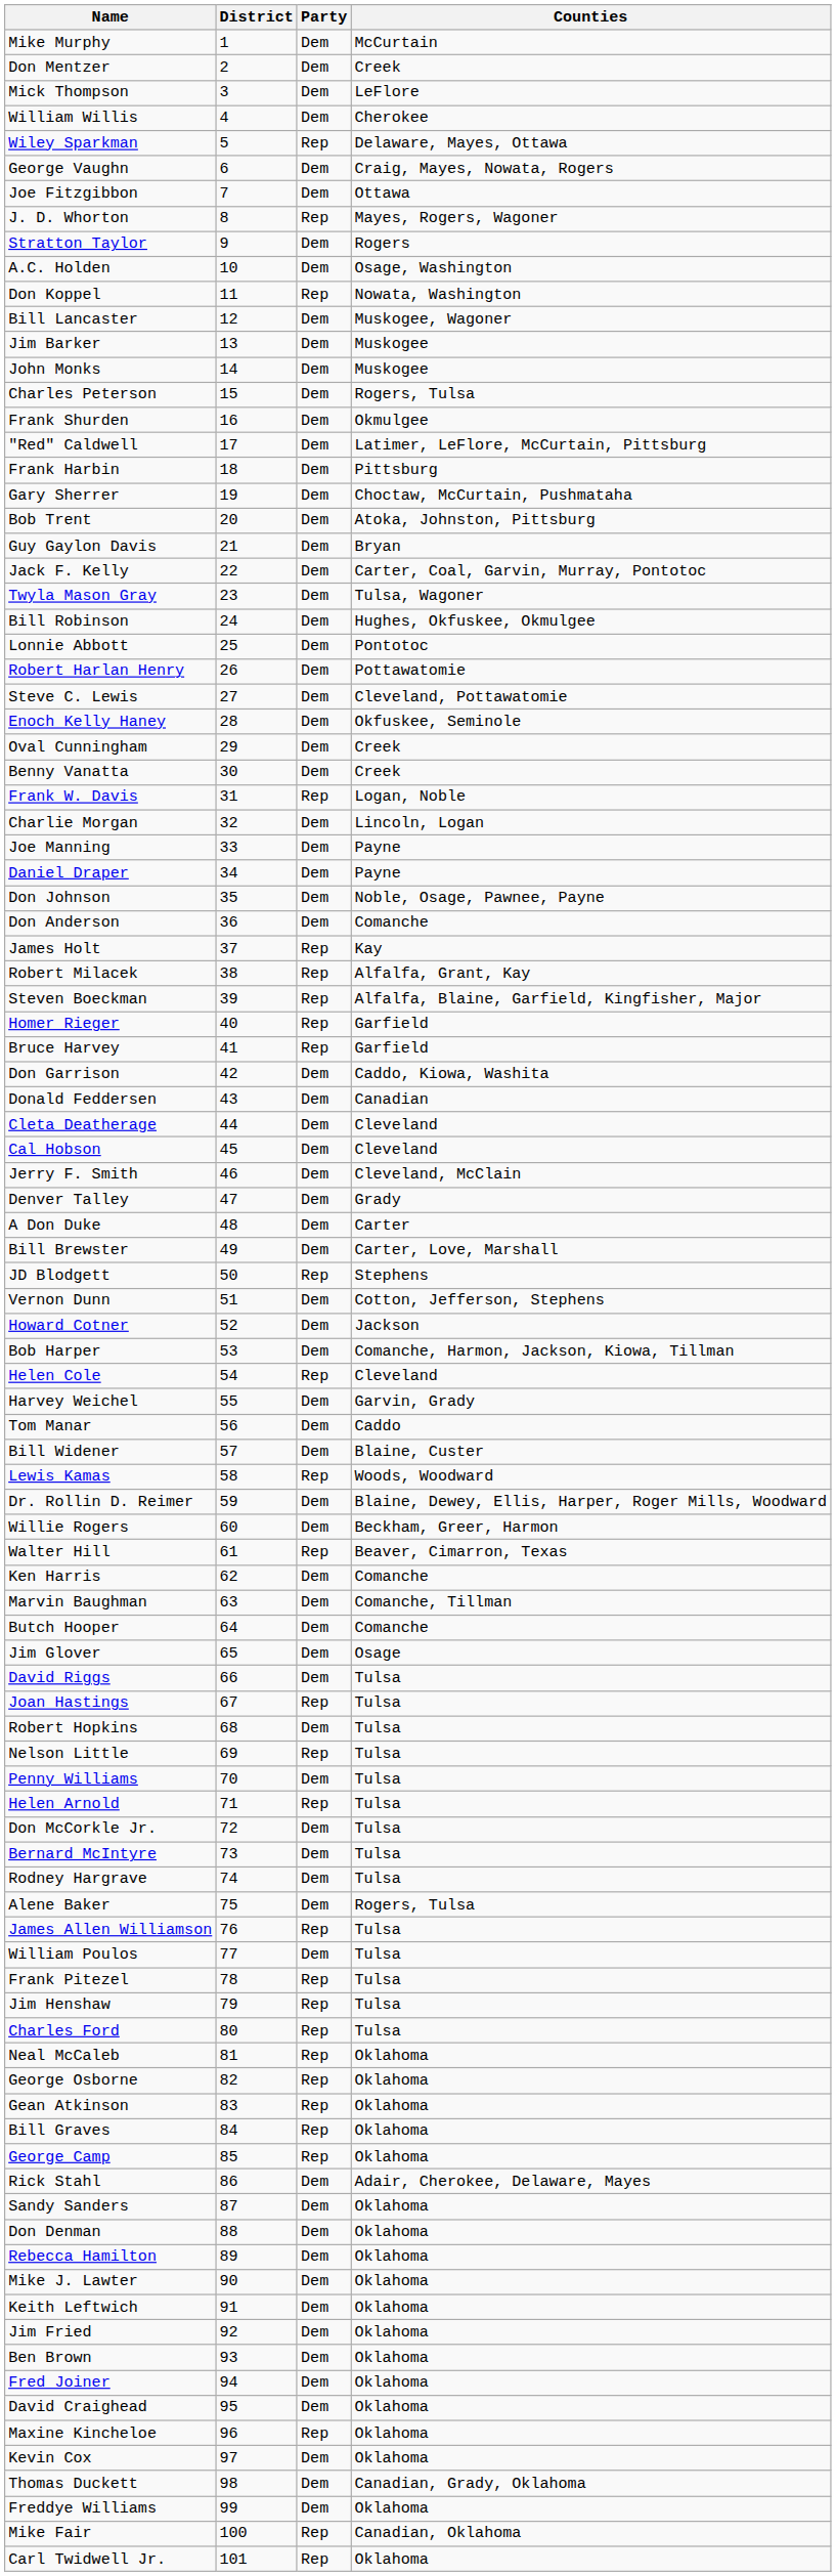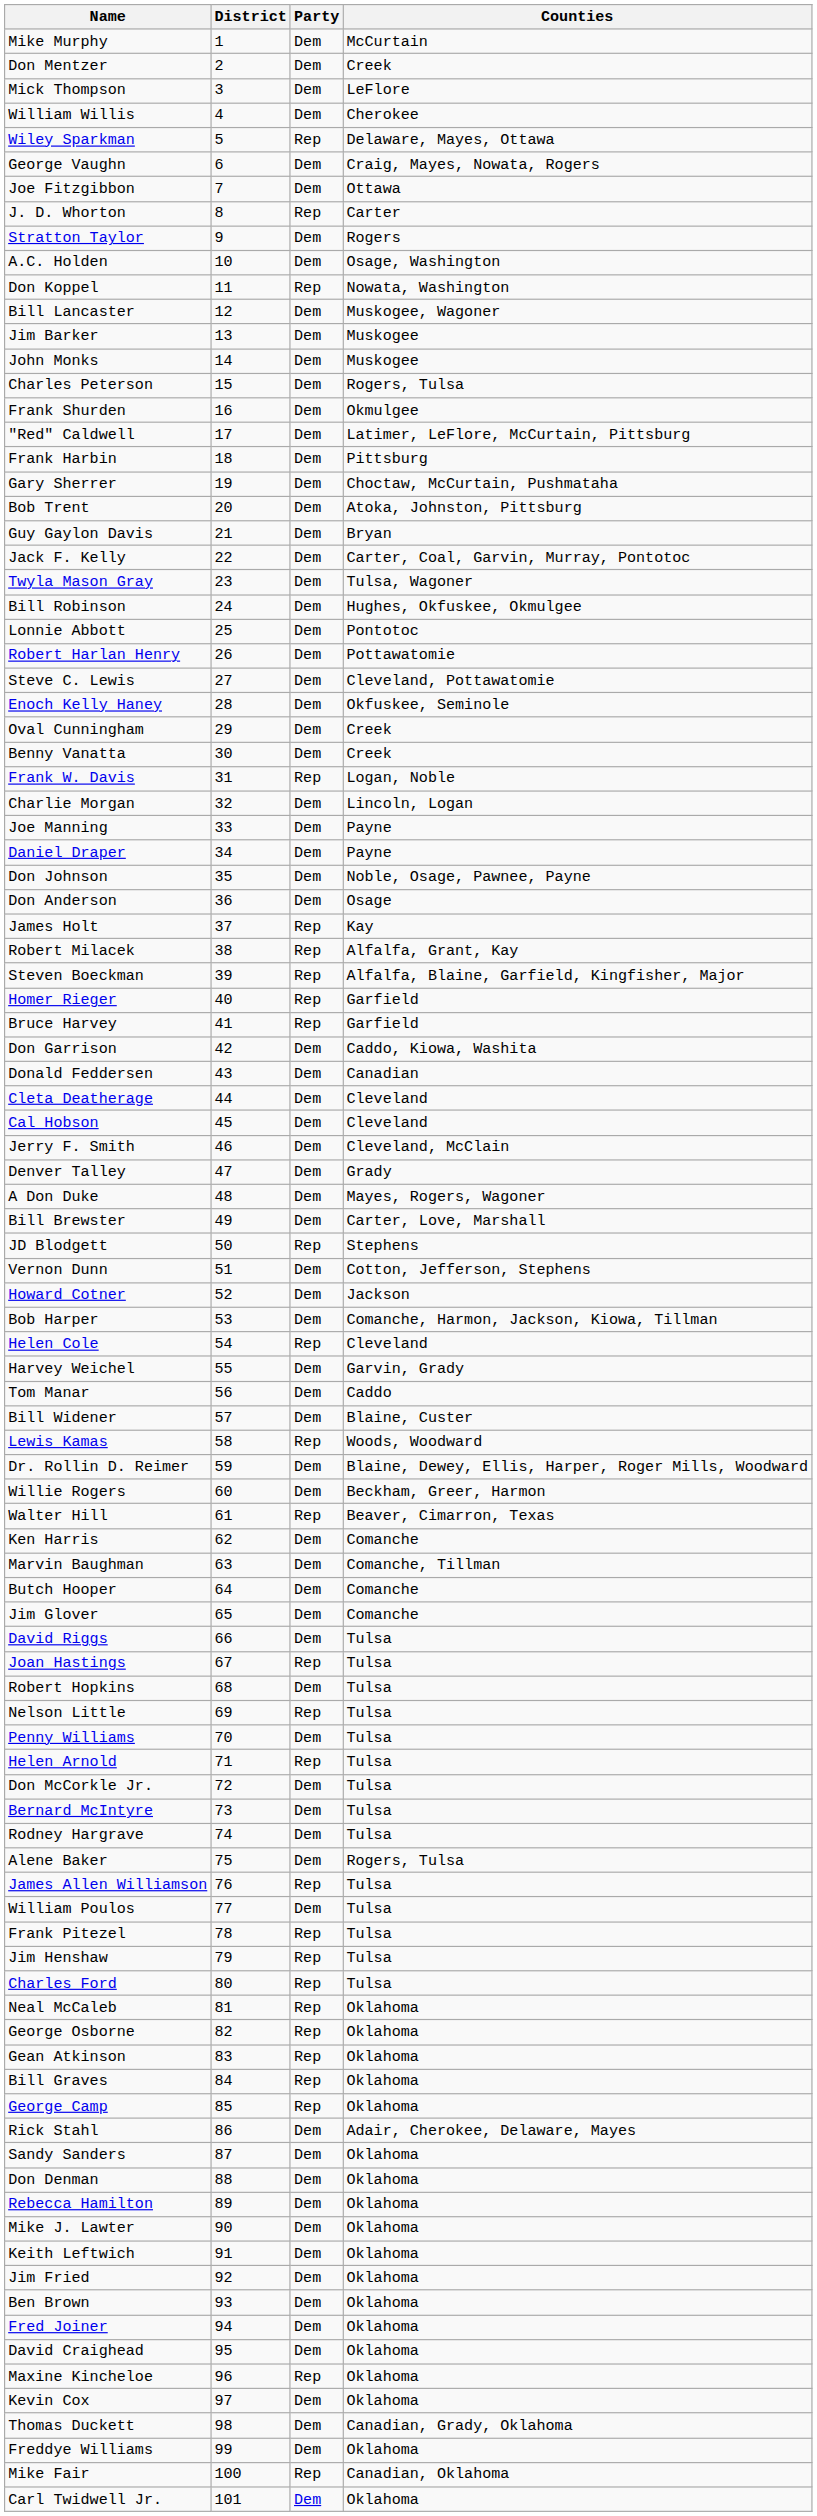J. D. Whorton | Counties: Mayes, Rogers, Wagoner -> Carter
Don Anderson | Counties: Comanche -> Osage
A Don Duke | Counties: Carter -> Mayes, Rogers, Wagoner
Jim Glover | Counties: Osage -> Comanche
Carl Twidwell Jr. | Party: Rep -> Dem
